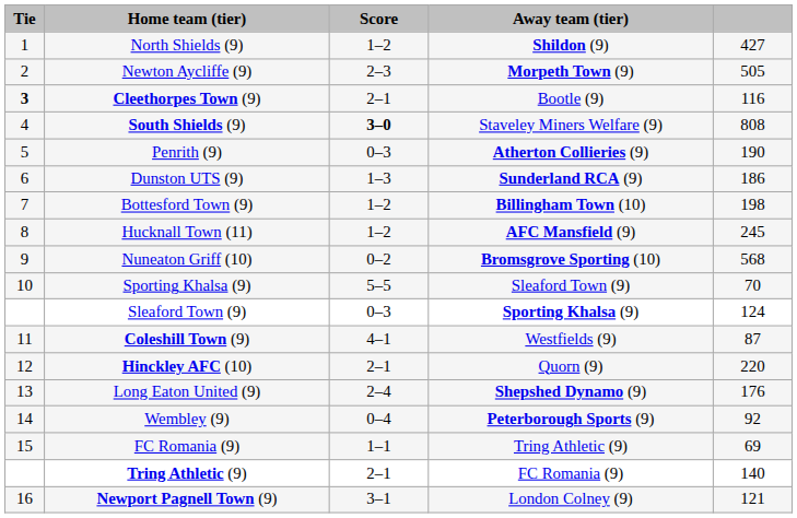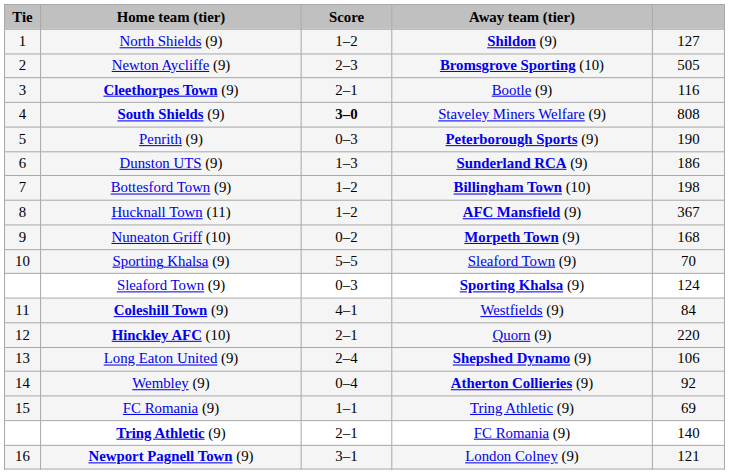North Shields (9) | column 5: 427 -> 127
Newton Aycliffe (9) | Away team (tier): Morpeth Town (9) -> Bromsgrove Sporting (10)
Cleethorpes Town (9) | Tie: bold -> normal
Penrith (9) | Away team (tier): Atherton Collieries (9) -> Peterborough Sports (9)
Hucknall Town (11) | column 5: 245 -> 367
Nuneaton Griff (10) | Away team (tier): Bromsgrove Sporting (10) -> Morpeth Town (9)
Nuneaton Griff (10) | column 5: 568 -> 168
Coleshill Town (9) | column 5: 87 -> 84
Long Eaton United (9) | column 5: 176 -> 106
Wembley (9) | Away team (tier): Peterborough Sports (9) -> Atherton Collieries (9)
